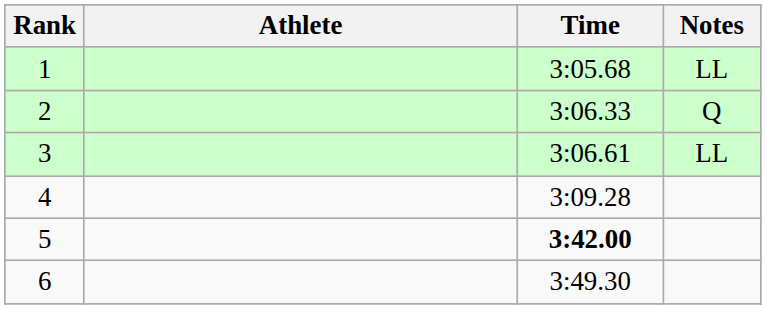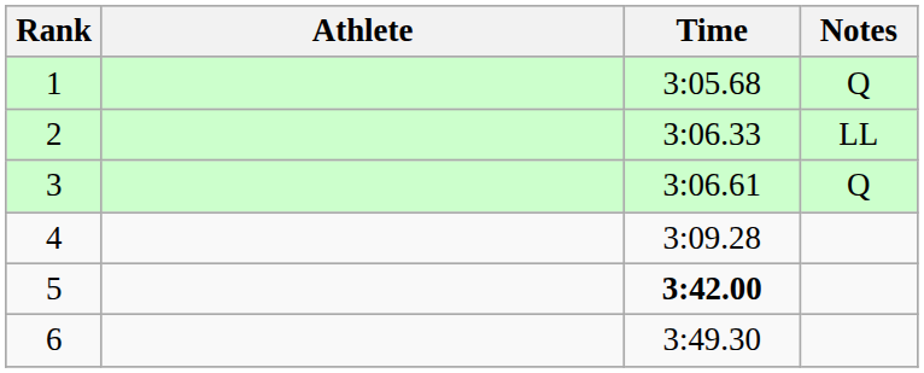1 | Notes: LL -> Q
2 | Notes: Q -> LL
3 | Notes: LL -> Q
